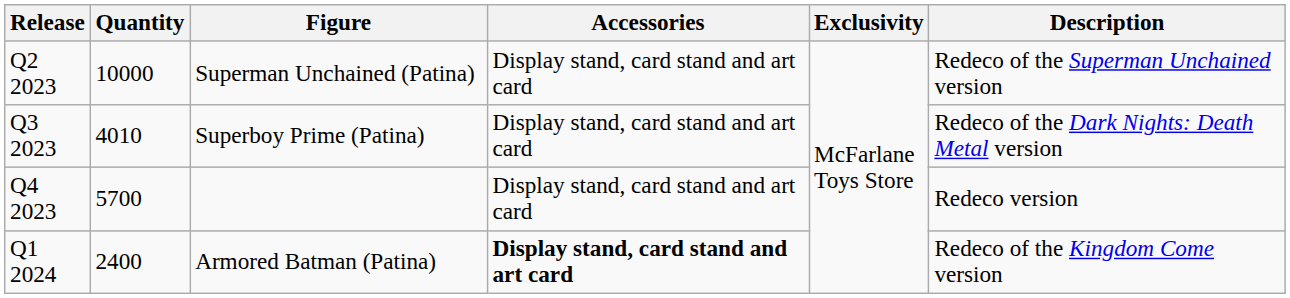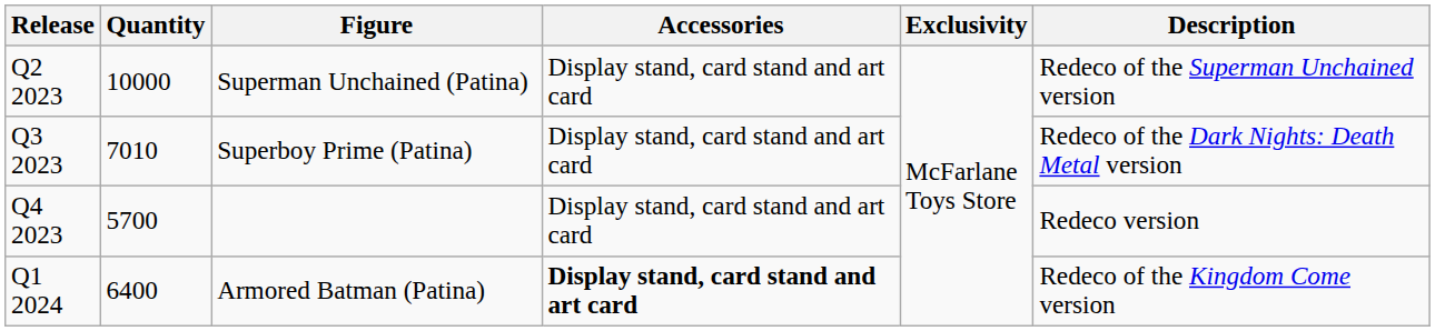Superboy Prime (Patina) | Quantity: 4010 -> 7010
Armored Batman (Patina) | Quantity: 2400 -> 6400
